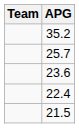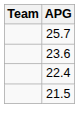- row: 35.2
